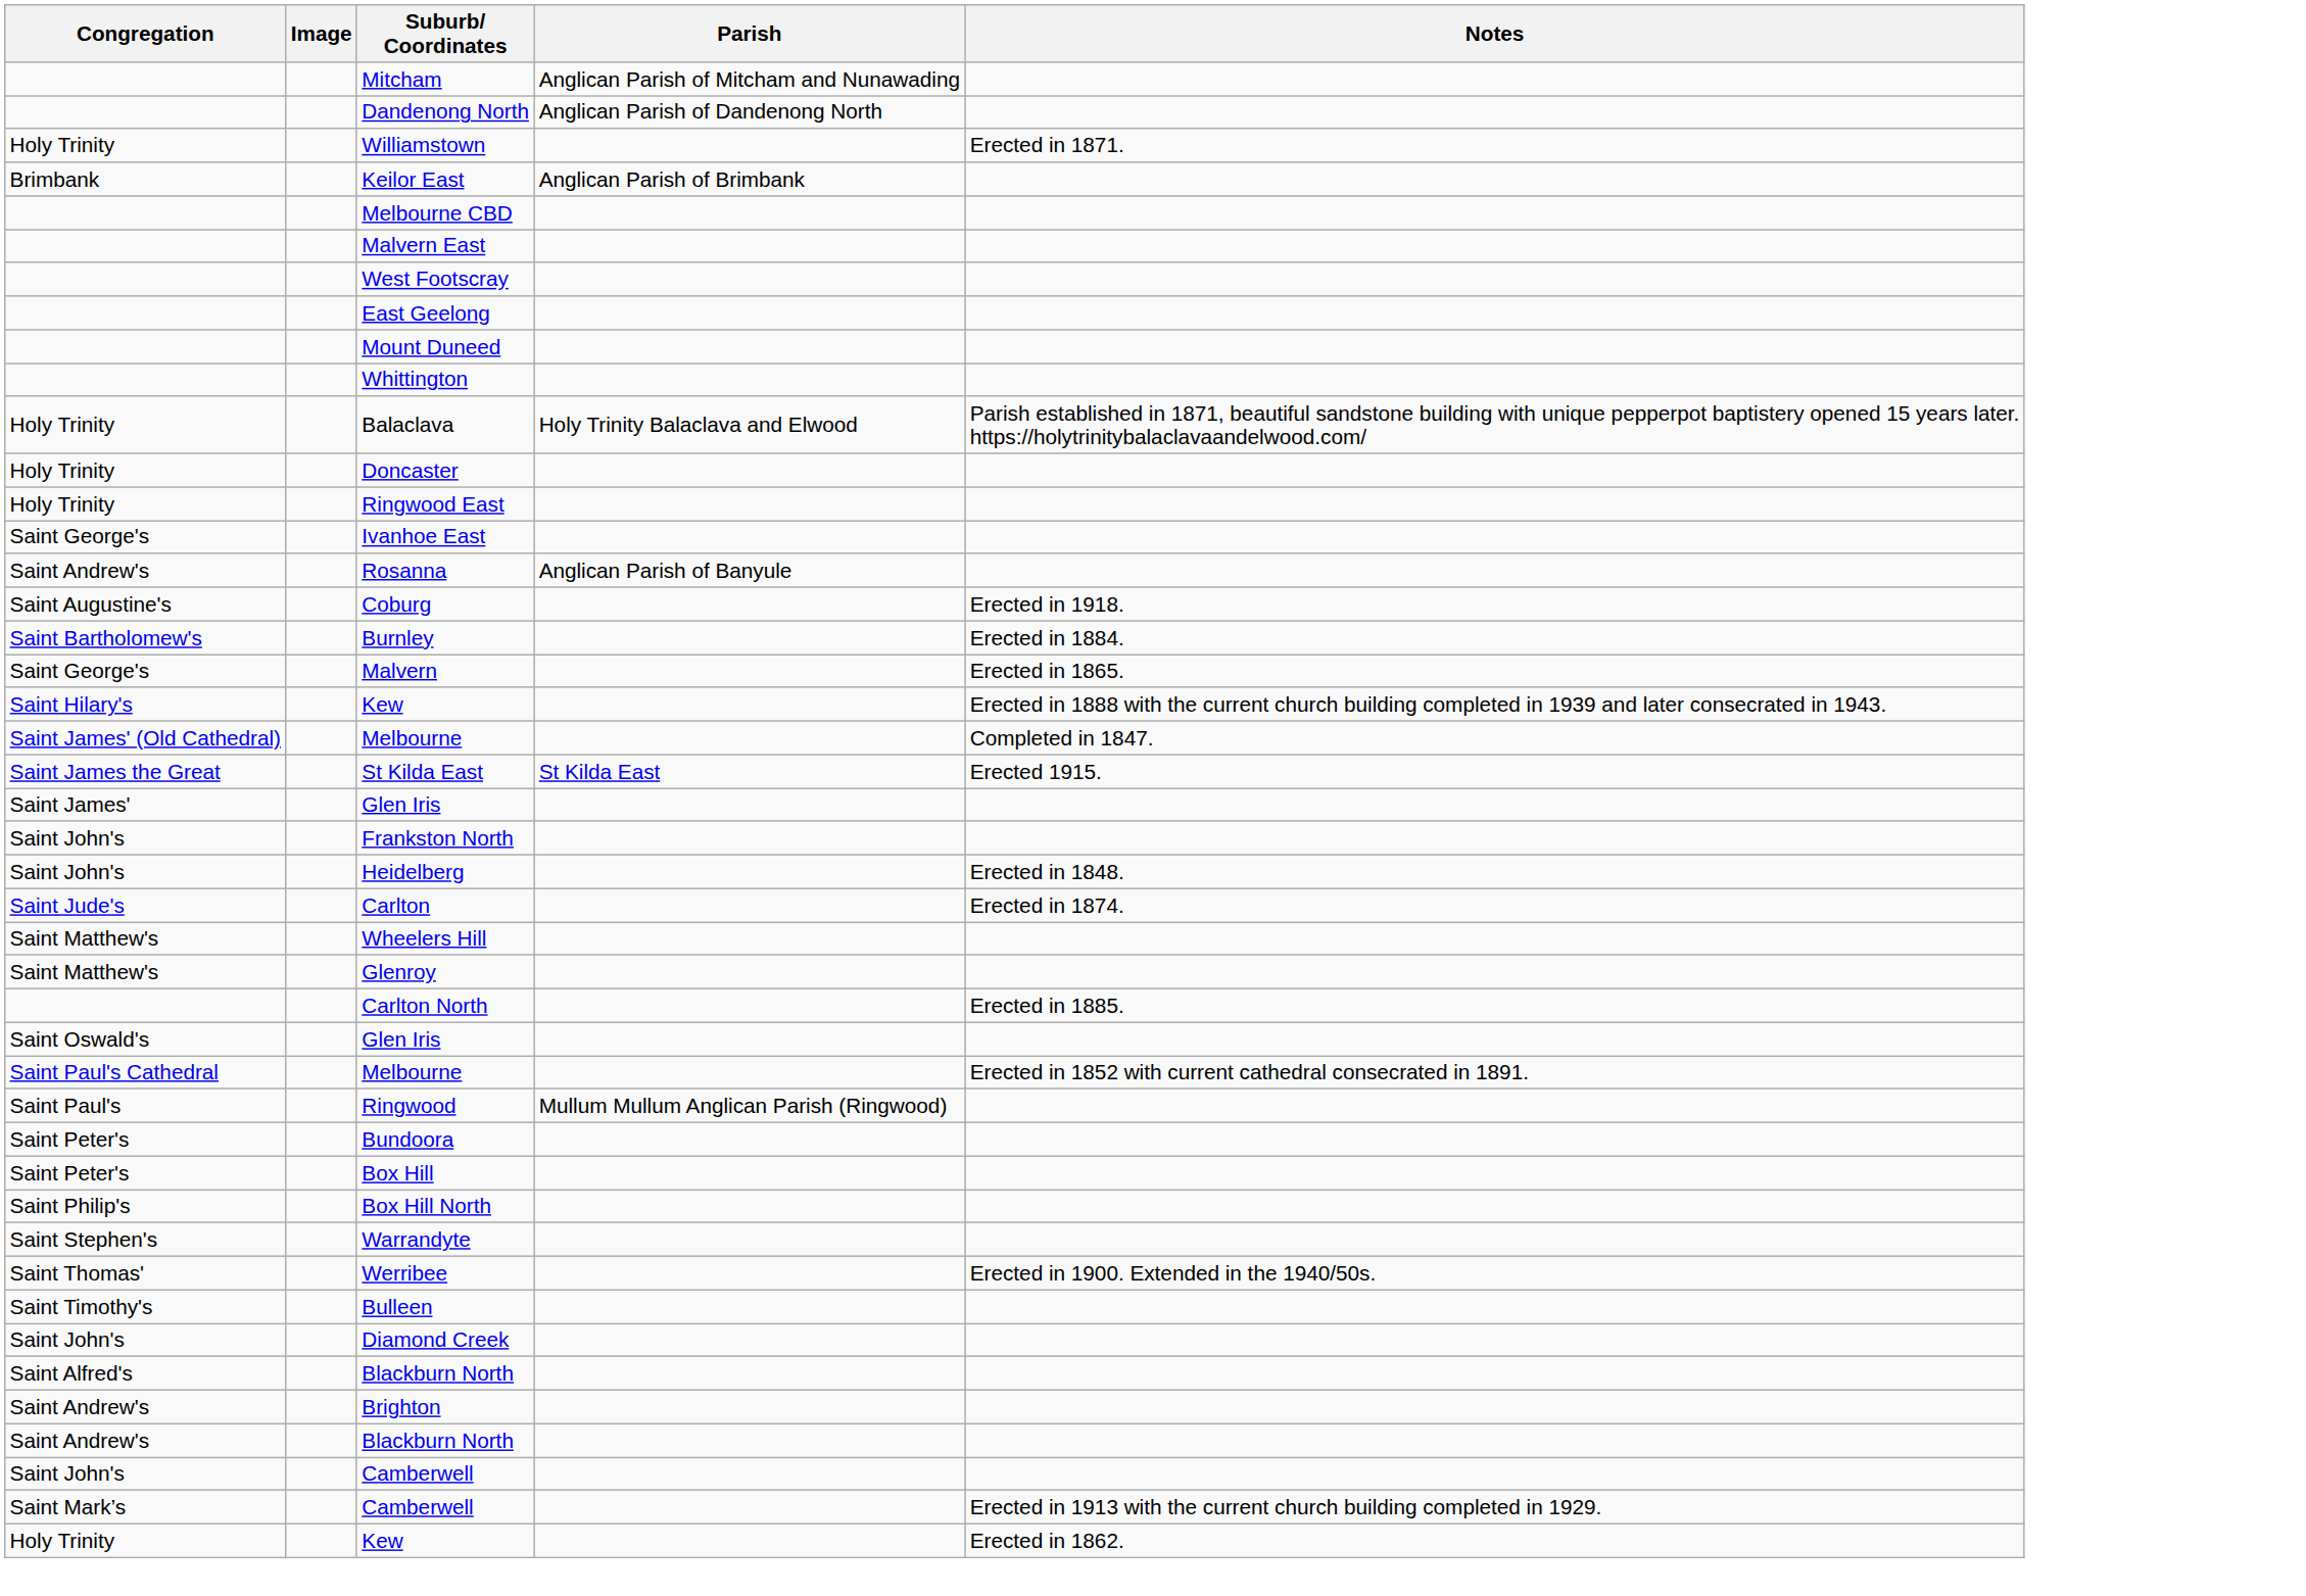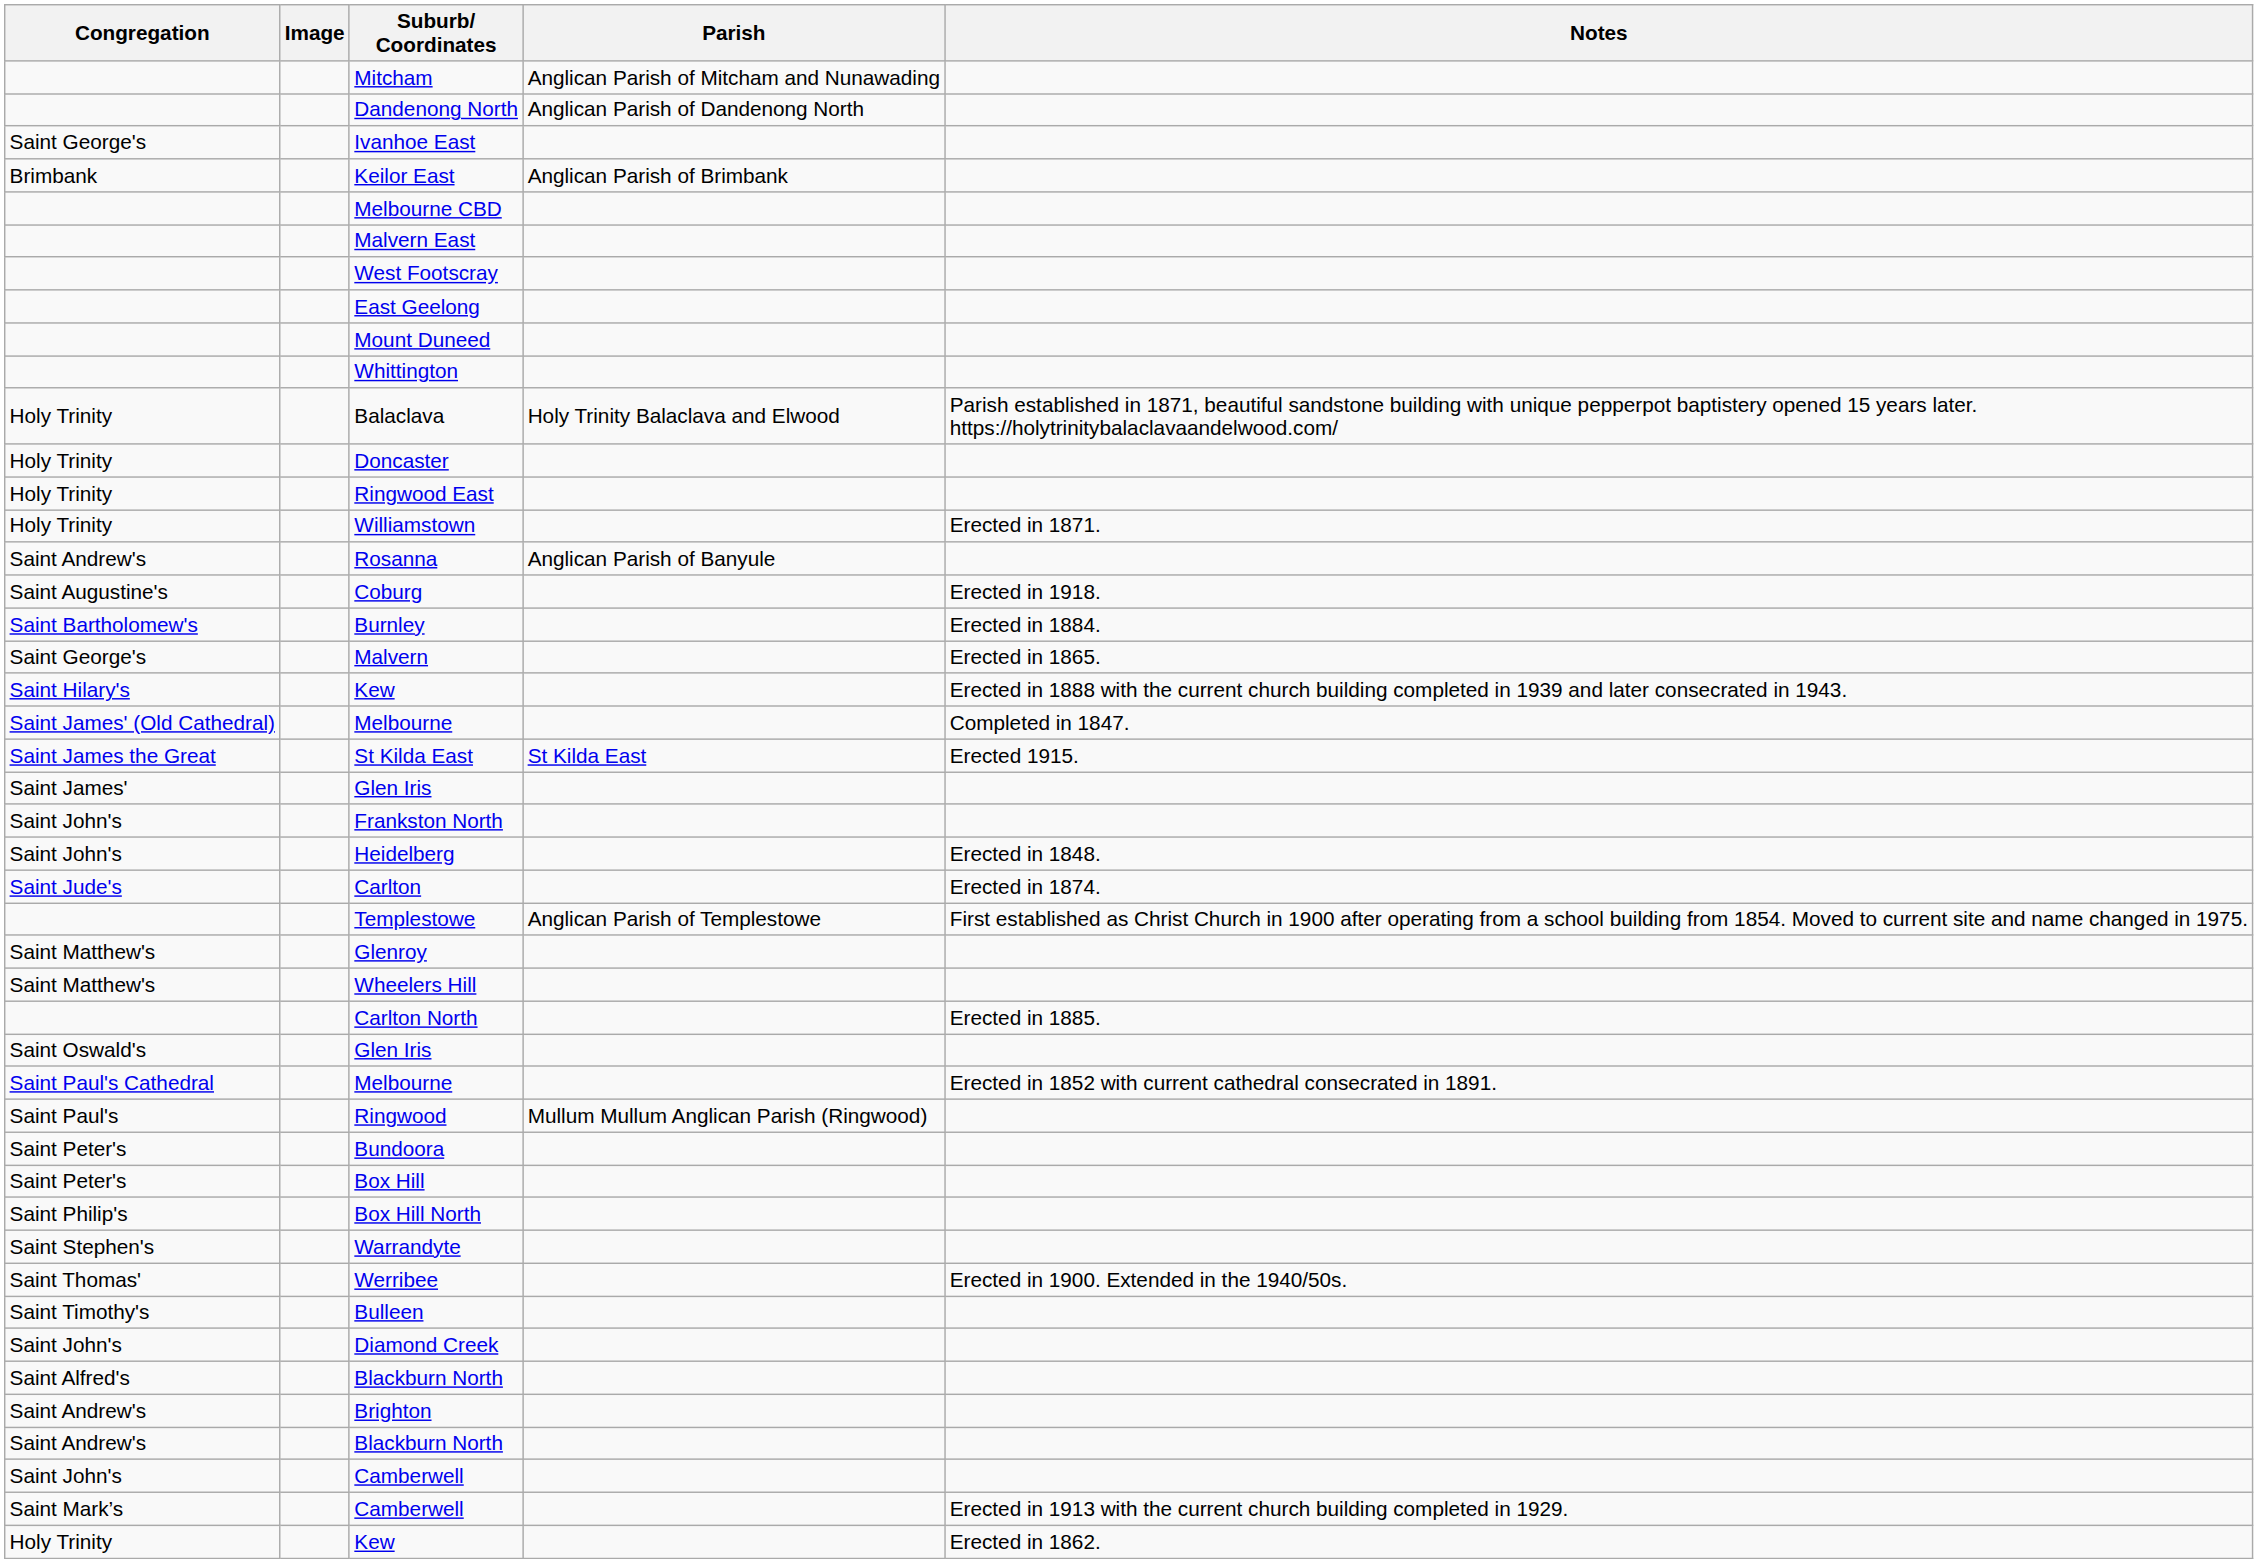rows swapped: Ivanhoe East <-> Williamstown
+ row: Templestowe | Anglican Parish of Templestowe | First established as Christ Church in 1900 after operating from a school building from 1854. Moved to current site and name changed in 1975.
rows swapped: Glenroy <-> Wheelers Hill
